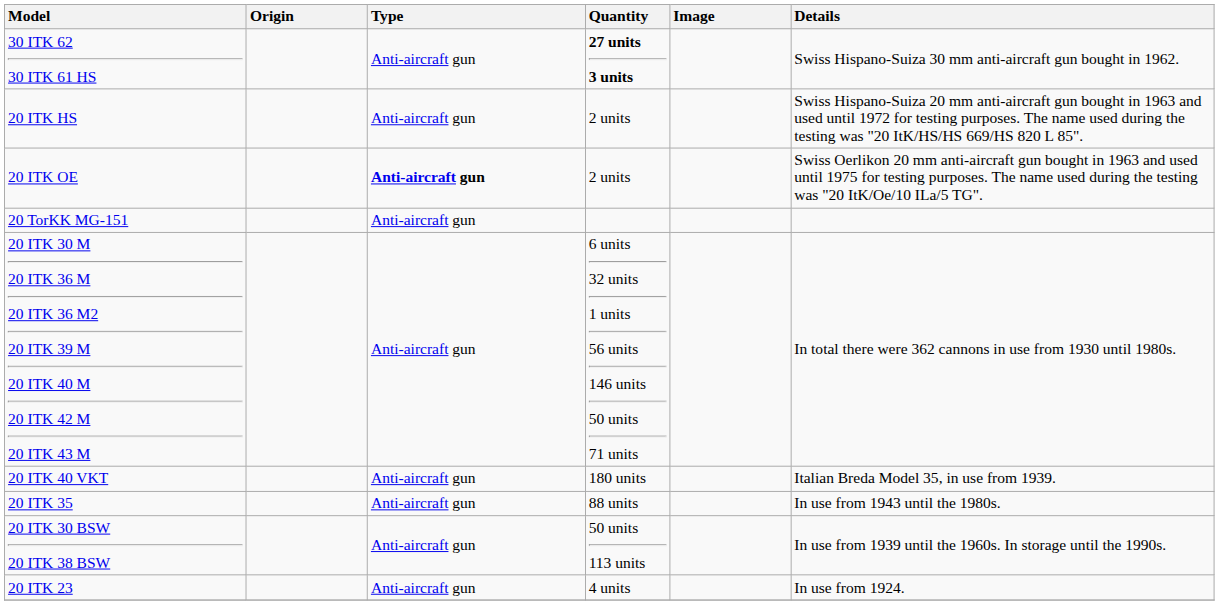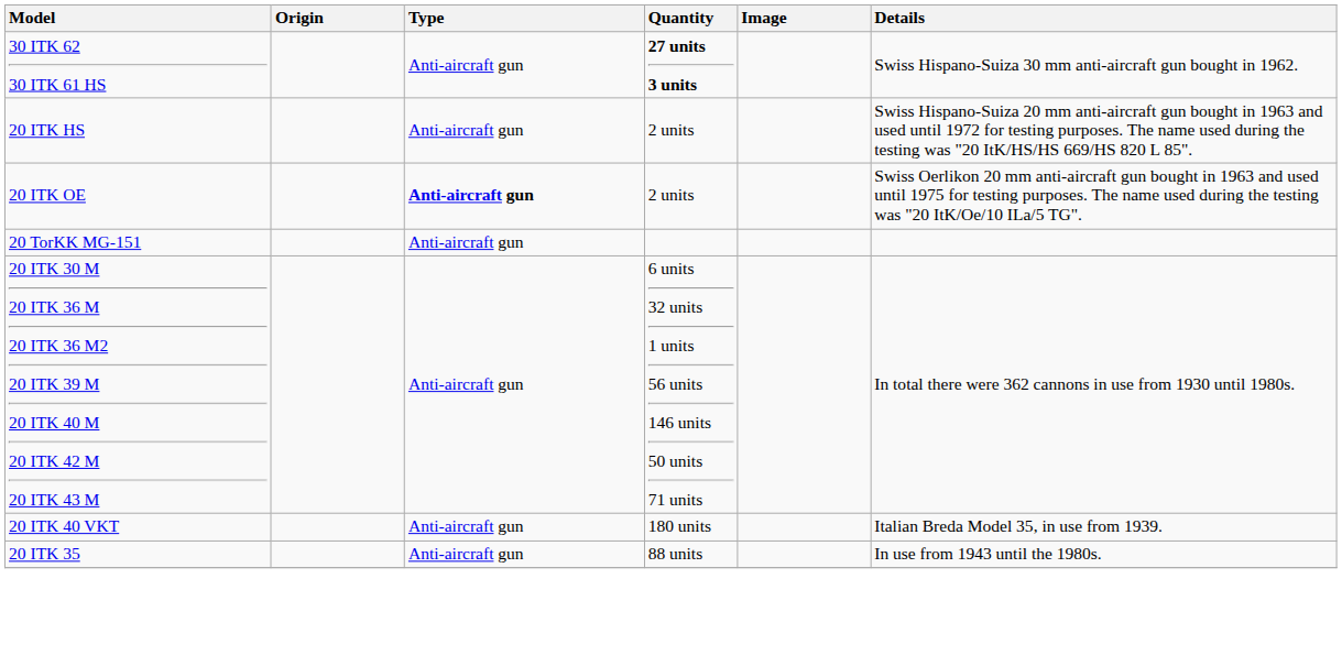- row: 20 ITK 30 BSW 20 ITK 38 BSW | Anti-aircraft gun | 50 units 113 units | In use from 1939 until the 1960s. In storage until the 1990s.
- row: 20 ITK 23 | Anti-aircraft gun | 4 units | In use from 1924.
